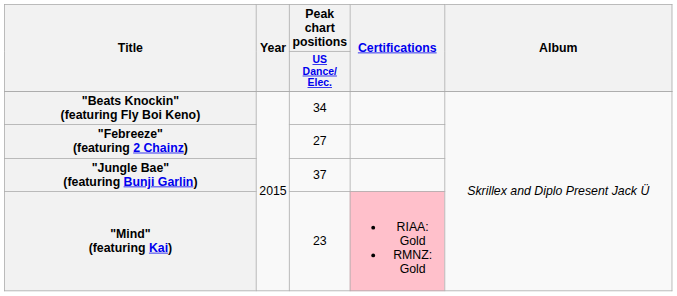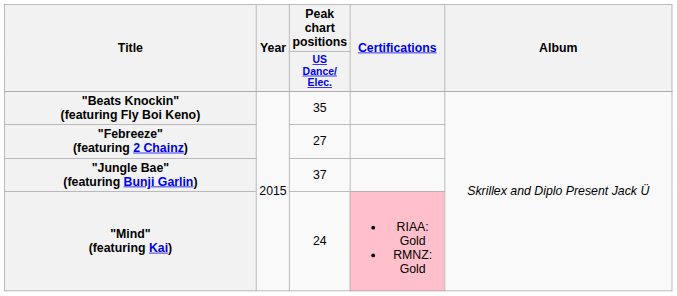"Beats Knockin" (featuring Fly Boi Keno) | Peak chart positions / US Dance/ Elec.: 34 -> 35
"Mind" (featuring Kai) | Peak chart positions / US Dance/ Elec.: 23 -> 24
